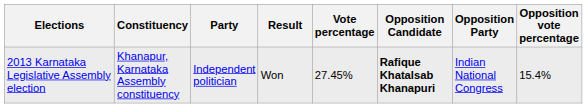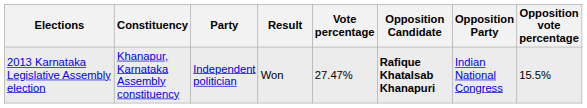2013 Karnataka Legislative Assembly election | Vote percentage: 27.45% -> 27.47%
2013 Karnataka Legislative Assembly election | Opposition vote percentage: 15.4% -> 15.5%
